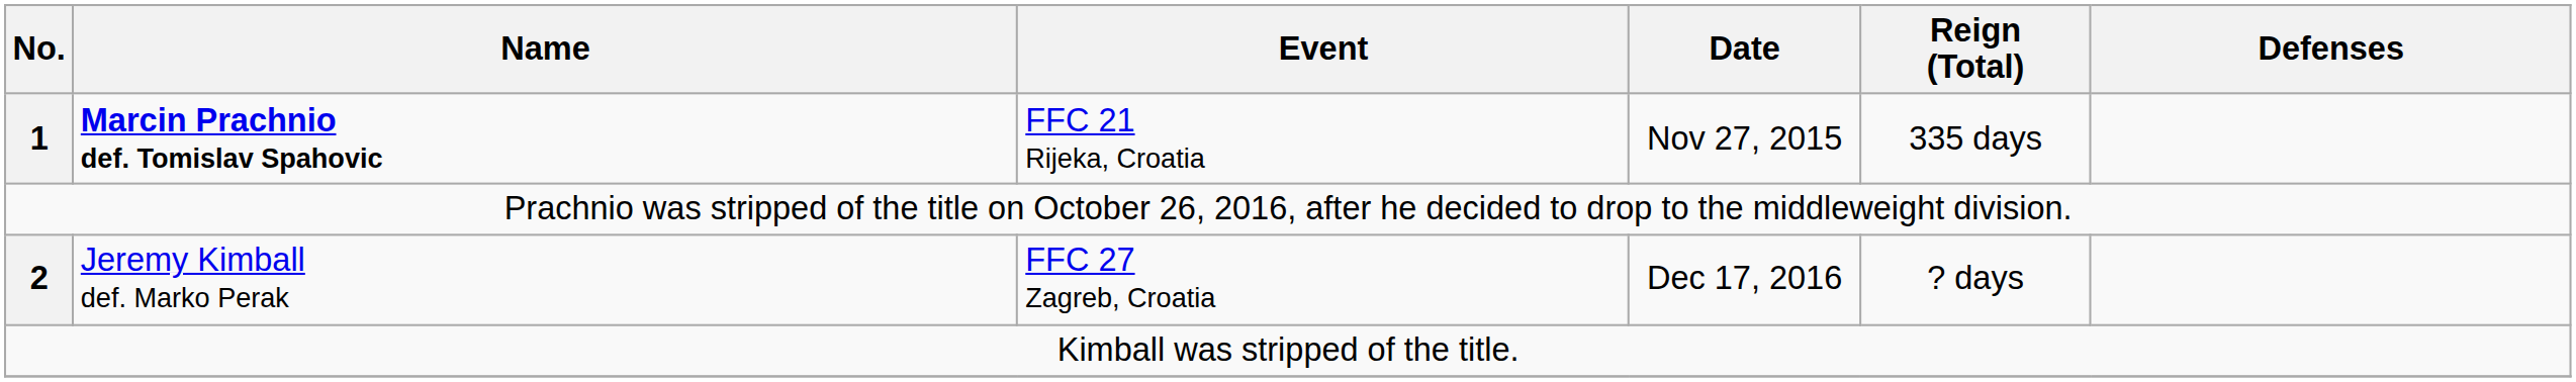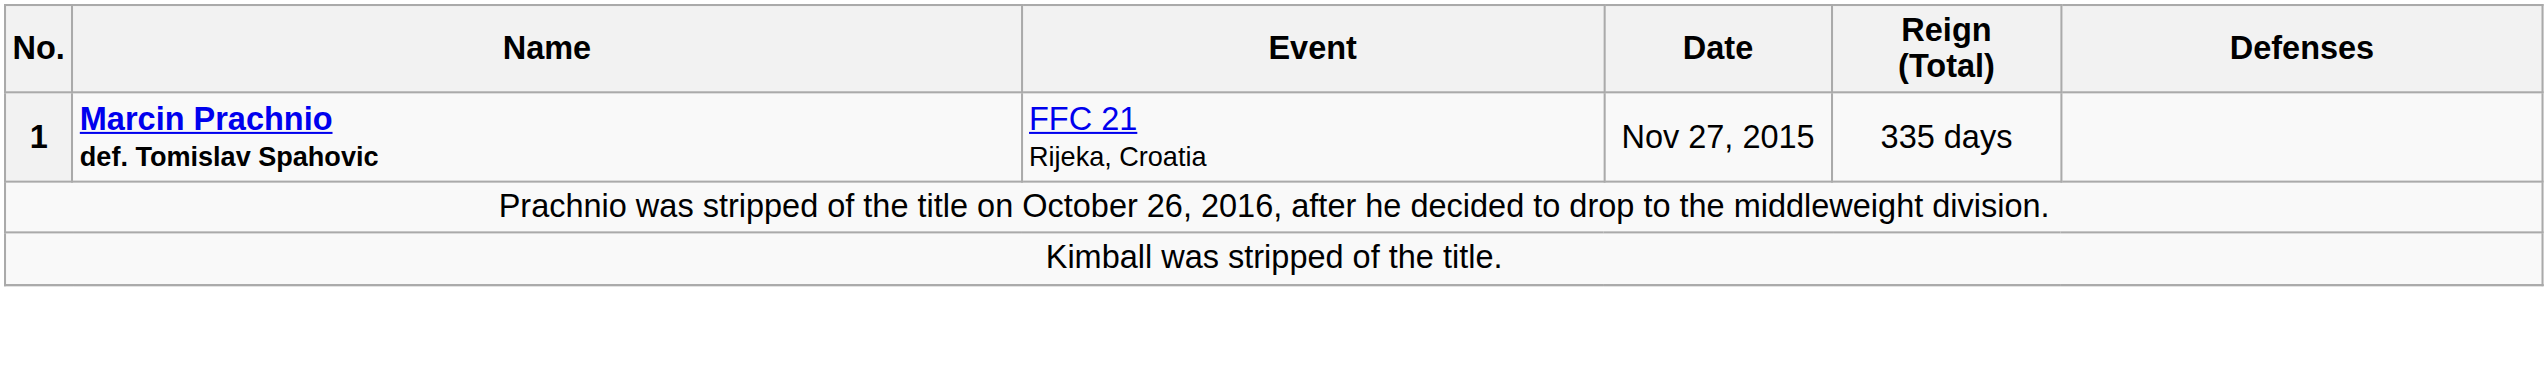- row: 2 | Jeremy Kimball def. Marko Perak | FFC 27 Zagreb, Croatia | Dec 17, 2016 | ? days
